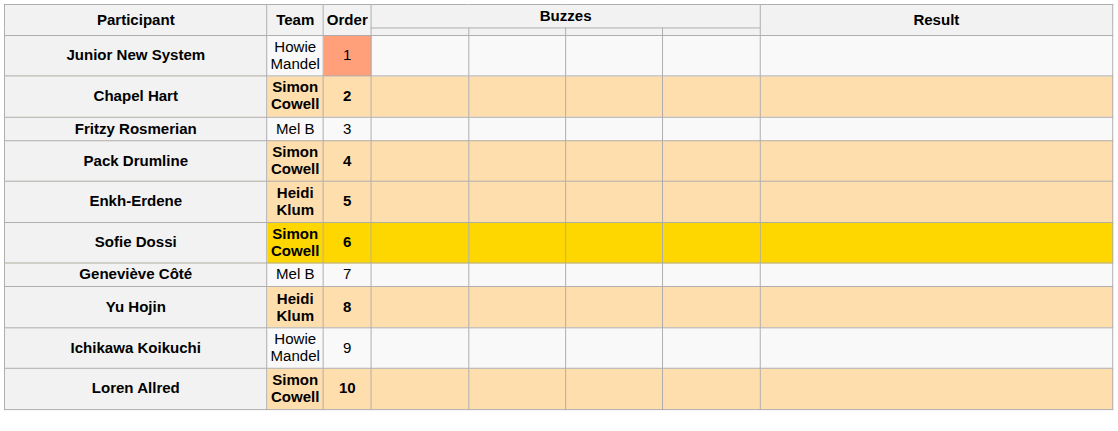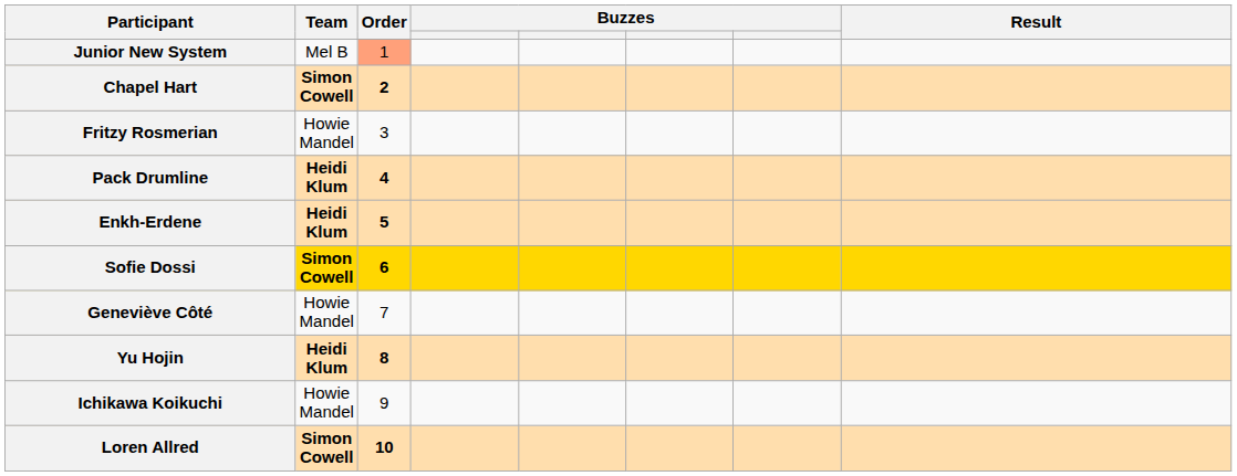Junior New System | Team: Howie Mandel -> Mel B
Fritzy Rosmerian | Team: Mel B -> Howie Mandel
Pack Drumline | Team: Simon Cowell -> Heidi Klum
Geneviève Côté | Team: Mel B -> Howie Mandel
